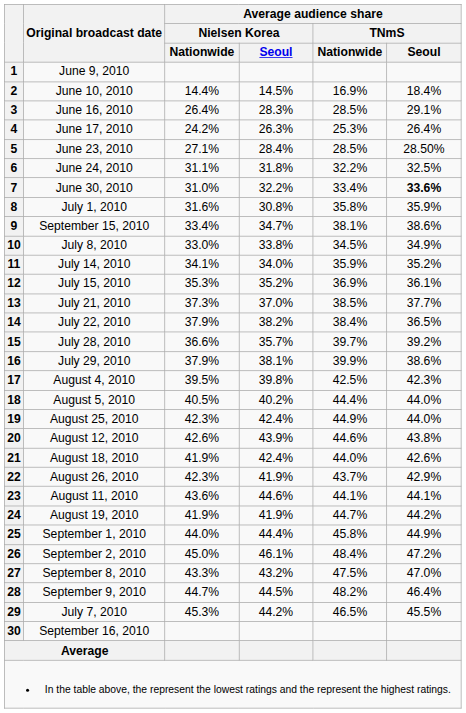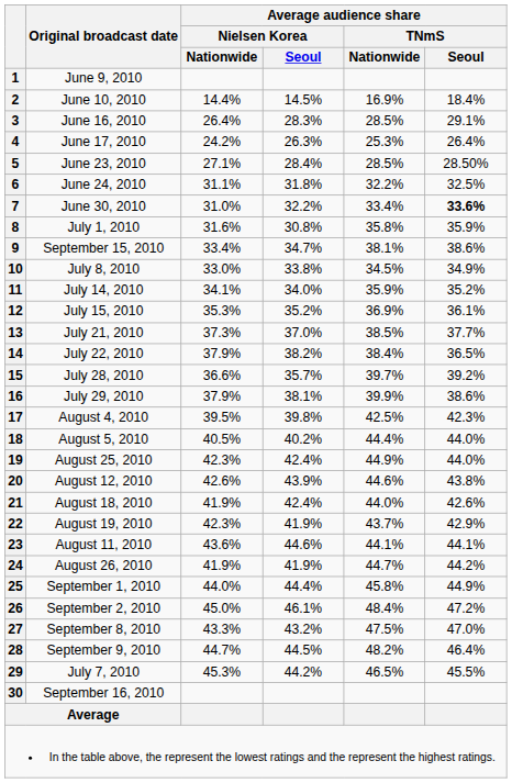22 | Original broadcast date: August 26, 2010 -> August 19, 2010
24 | Original broadcast date: August 19, 2010 -> August 26, 2010
